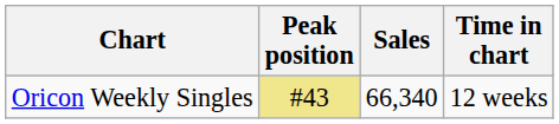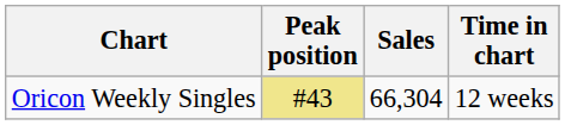Oricon Weekly Singles | Sales: 66,340 -> 66,304
